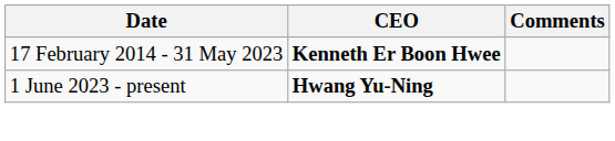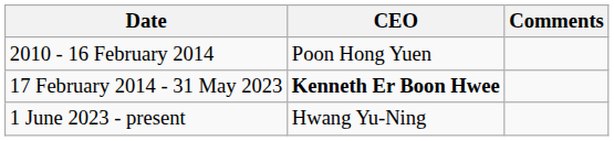+ row: 2010 - 16 February 2014 | Poon Hong Yuen
1 June 2023 - present | CEO: bold -> normal
